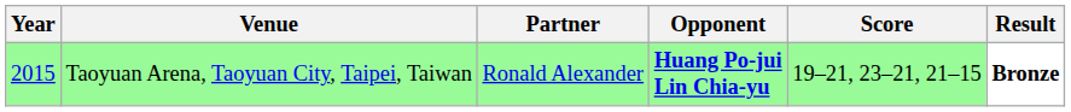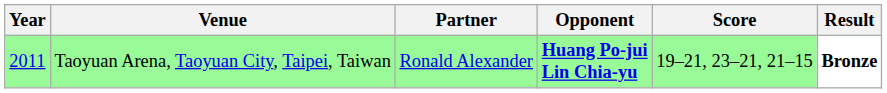Taoyuan Arena, Taoyuan City, Taipei, Taiwan | Year: 2015 -> 2011
